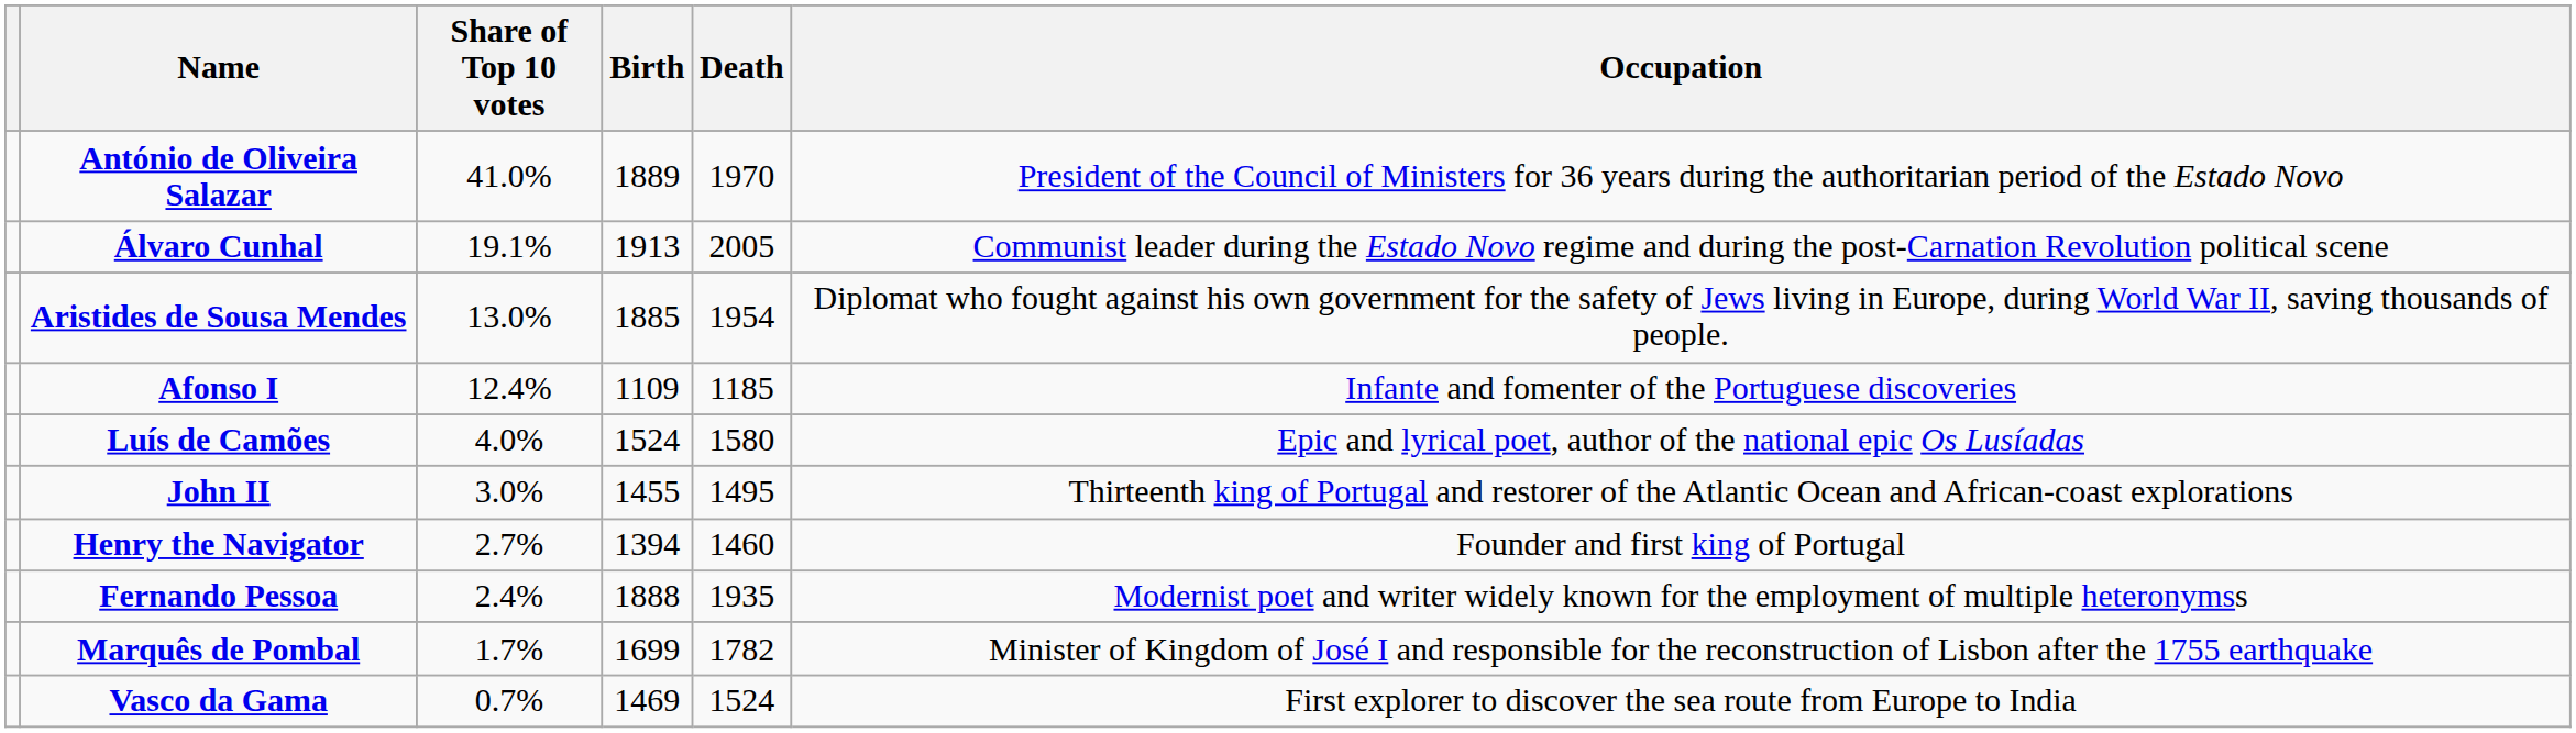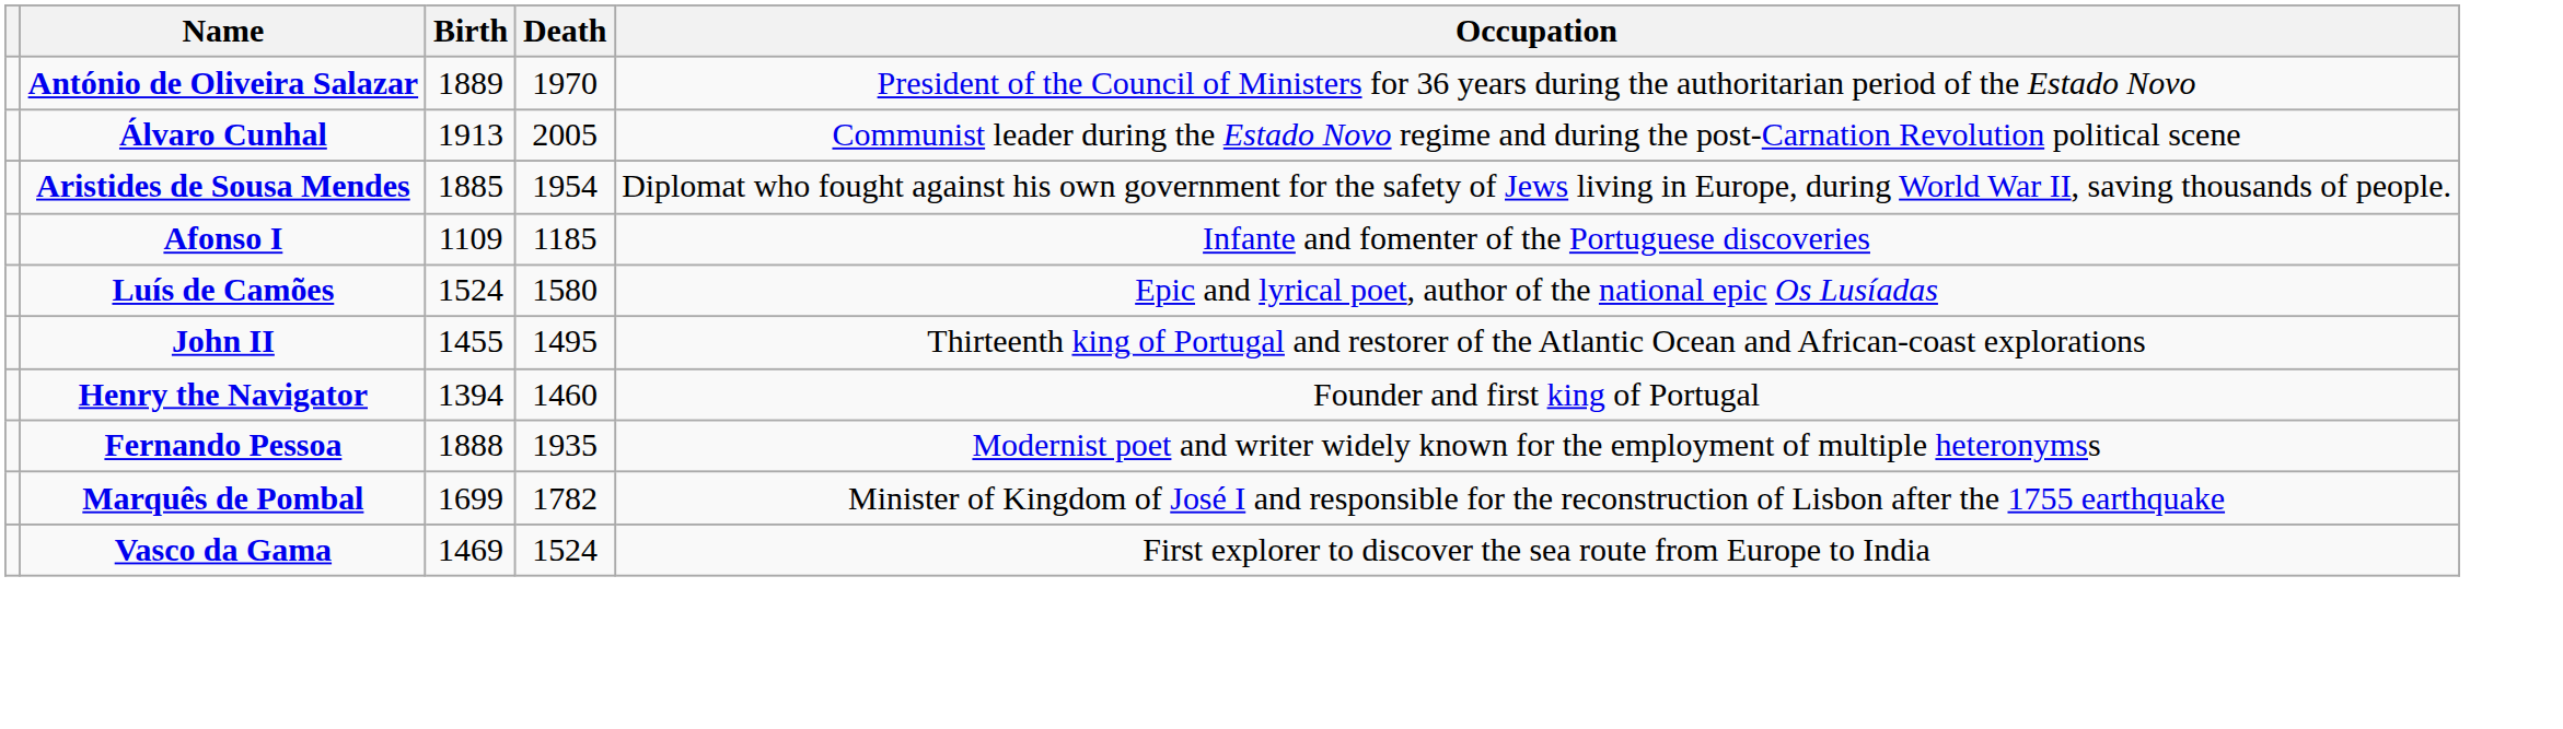- column: Share of Top 10 votes | 41.0% | 19.1% | 13.0% | 12.4% | 4.0% | 3.0% | 2.7% | 2.4% | 1.7% | 0.7%
